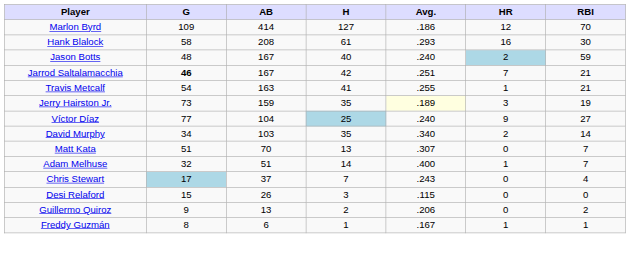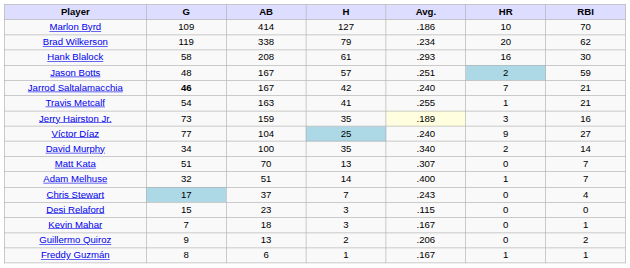Marlon Byrd | HR: 12 -> 10
+ row: Brad Wilkerson | 119 | 338 | 79 | .234 | 20 | 62
Jason Botts | H: 40 -> 57
Jason Botts | Avg.: .240 -> .251
Jarrod Saltalamacchia | Avg.: .251 -> .240
Jerry Hairston Jr. | RBI: 19 -> 16
David Murphy | AB: 103 -> 100
Desi Relaford | AB: 26 -> 23
+ row: Kevin Mahar | 7 | 18 | 3 | .167 | 0 | 1
